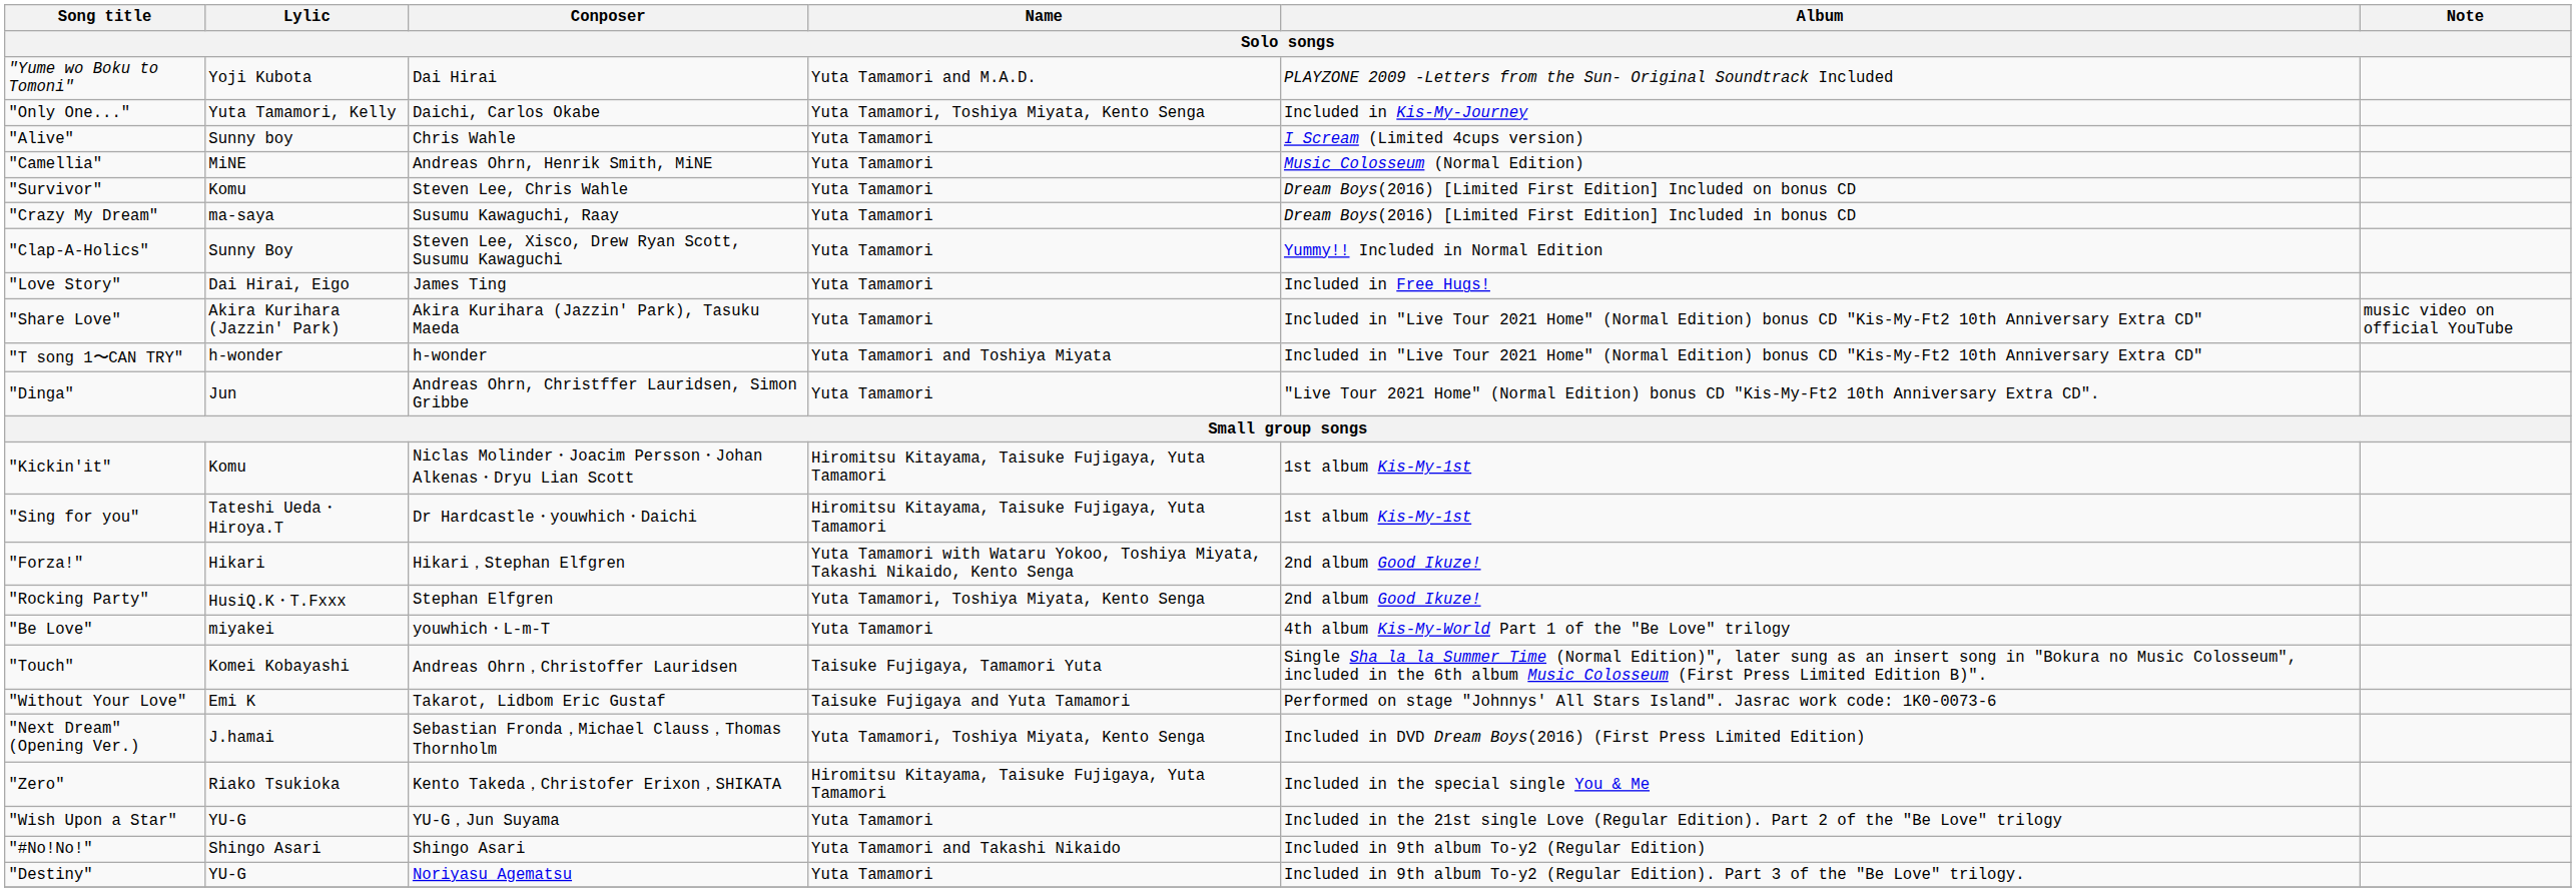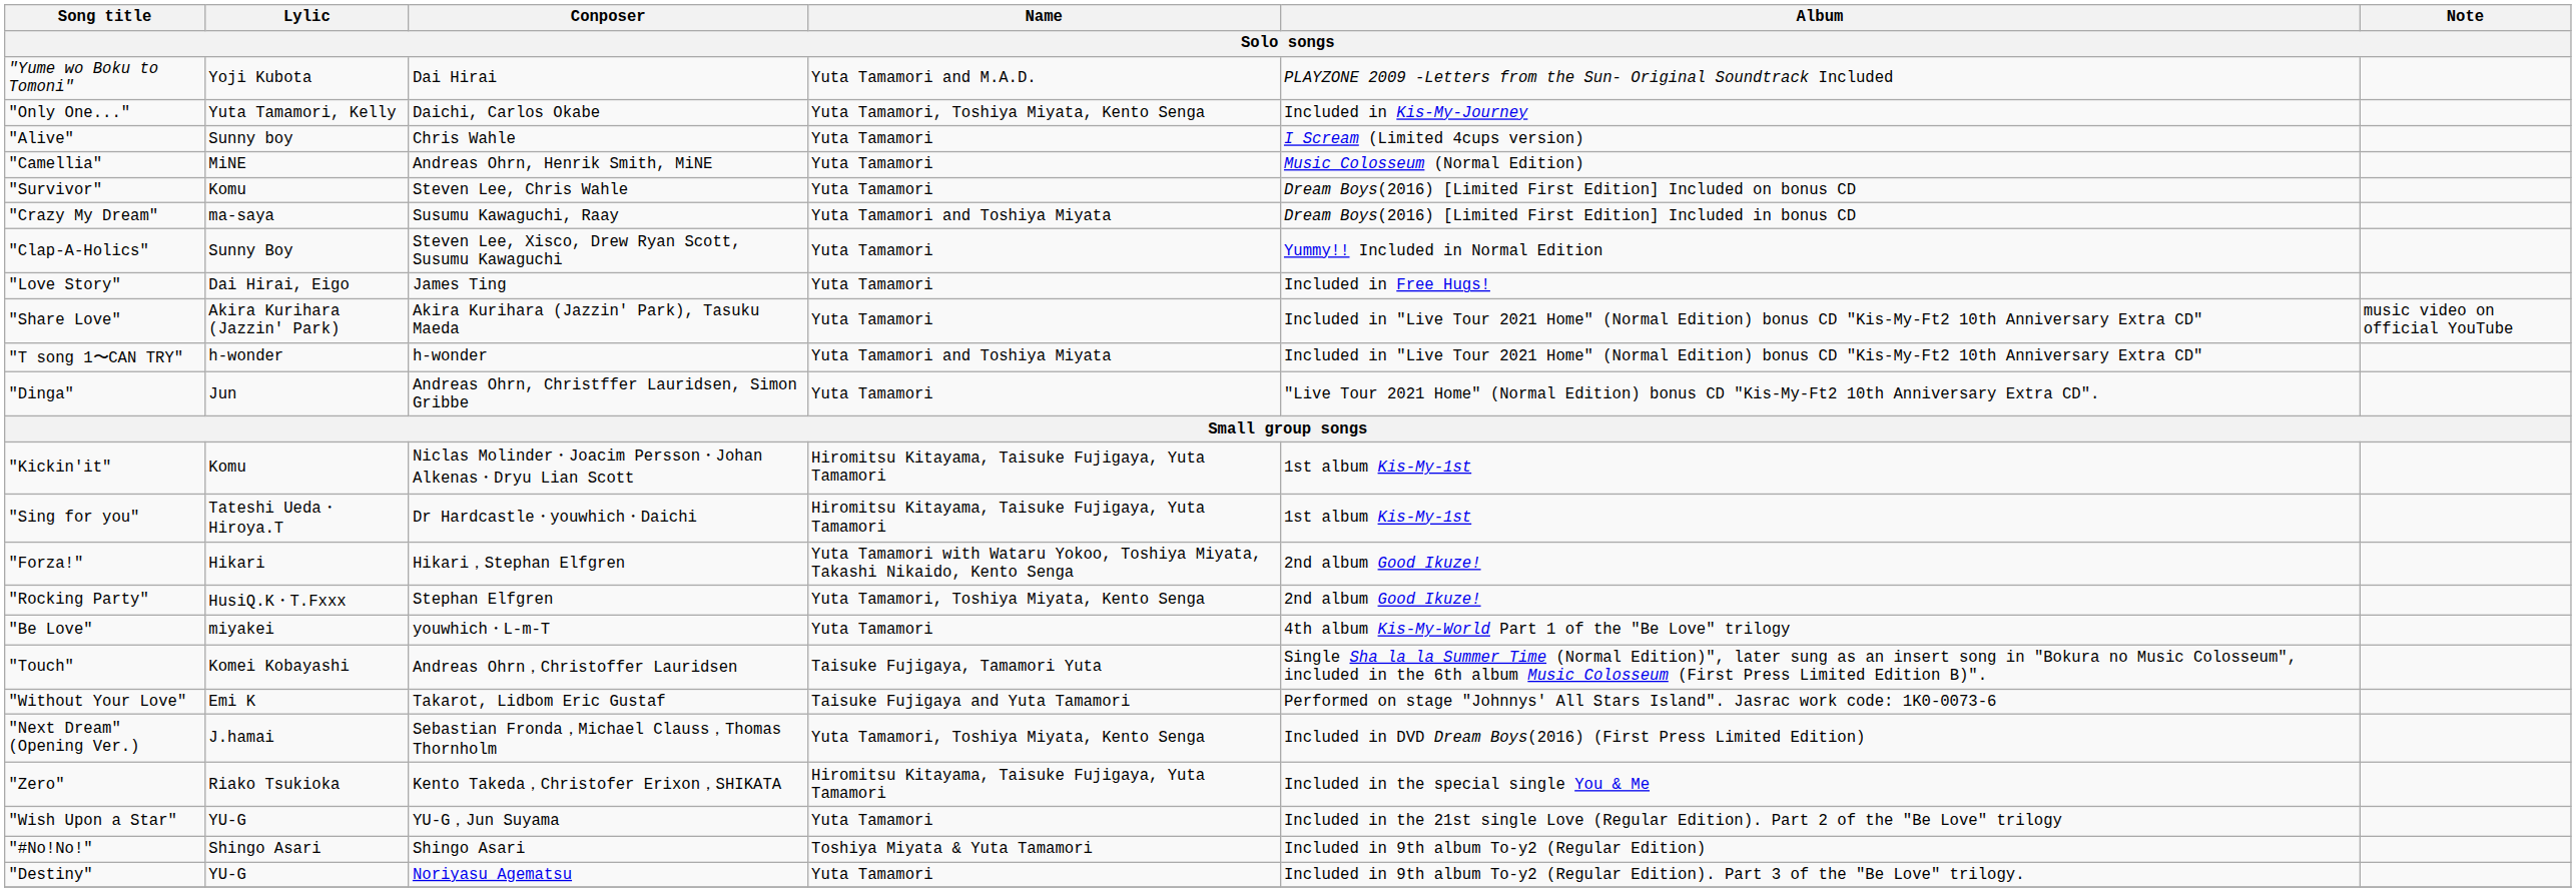"Crazy My Dream" | Name: Yuta Tamamori -> Yuta Tamamori and Toshiya Miyata
"#No!No!" | Name: Yuta Tamamori and Takashi Nikaido -> Toshiya Miyata & Yuta Tamamori
